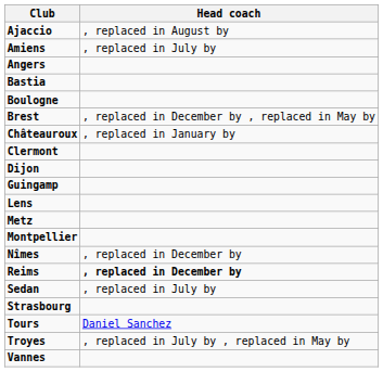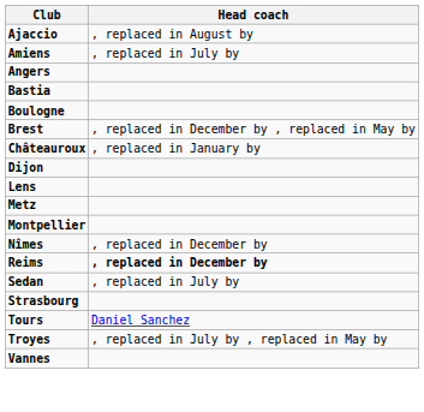- row: Clermont
- row: Guingamp
